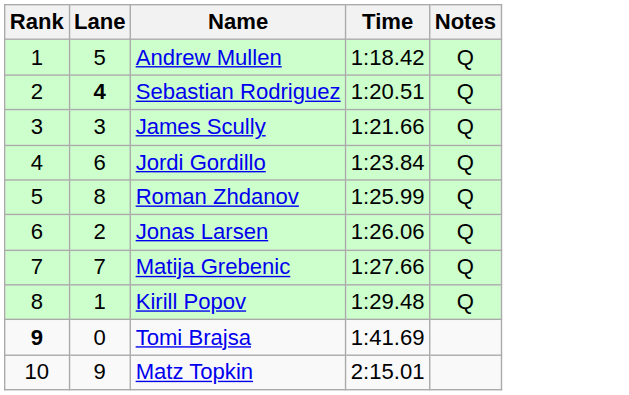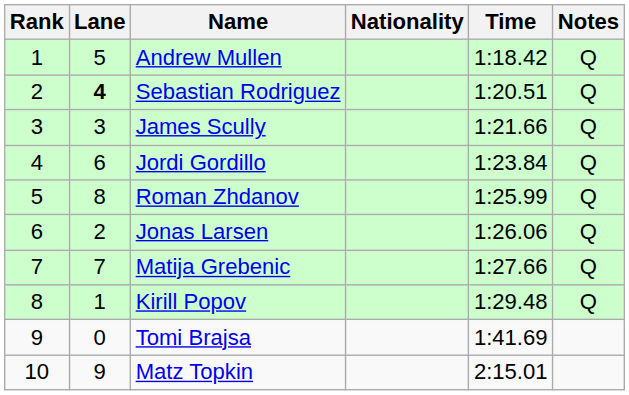+ column: Nationality
Tomi Brajsa | Rank: bold -> normal
